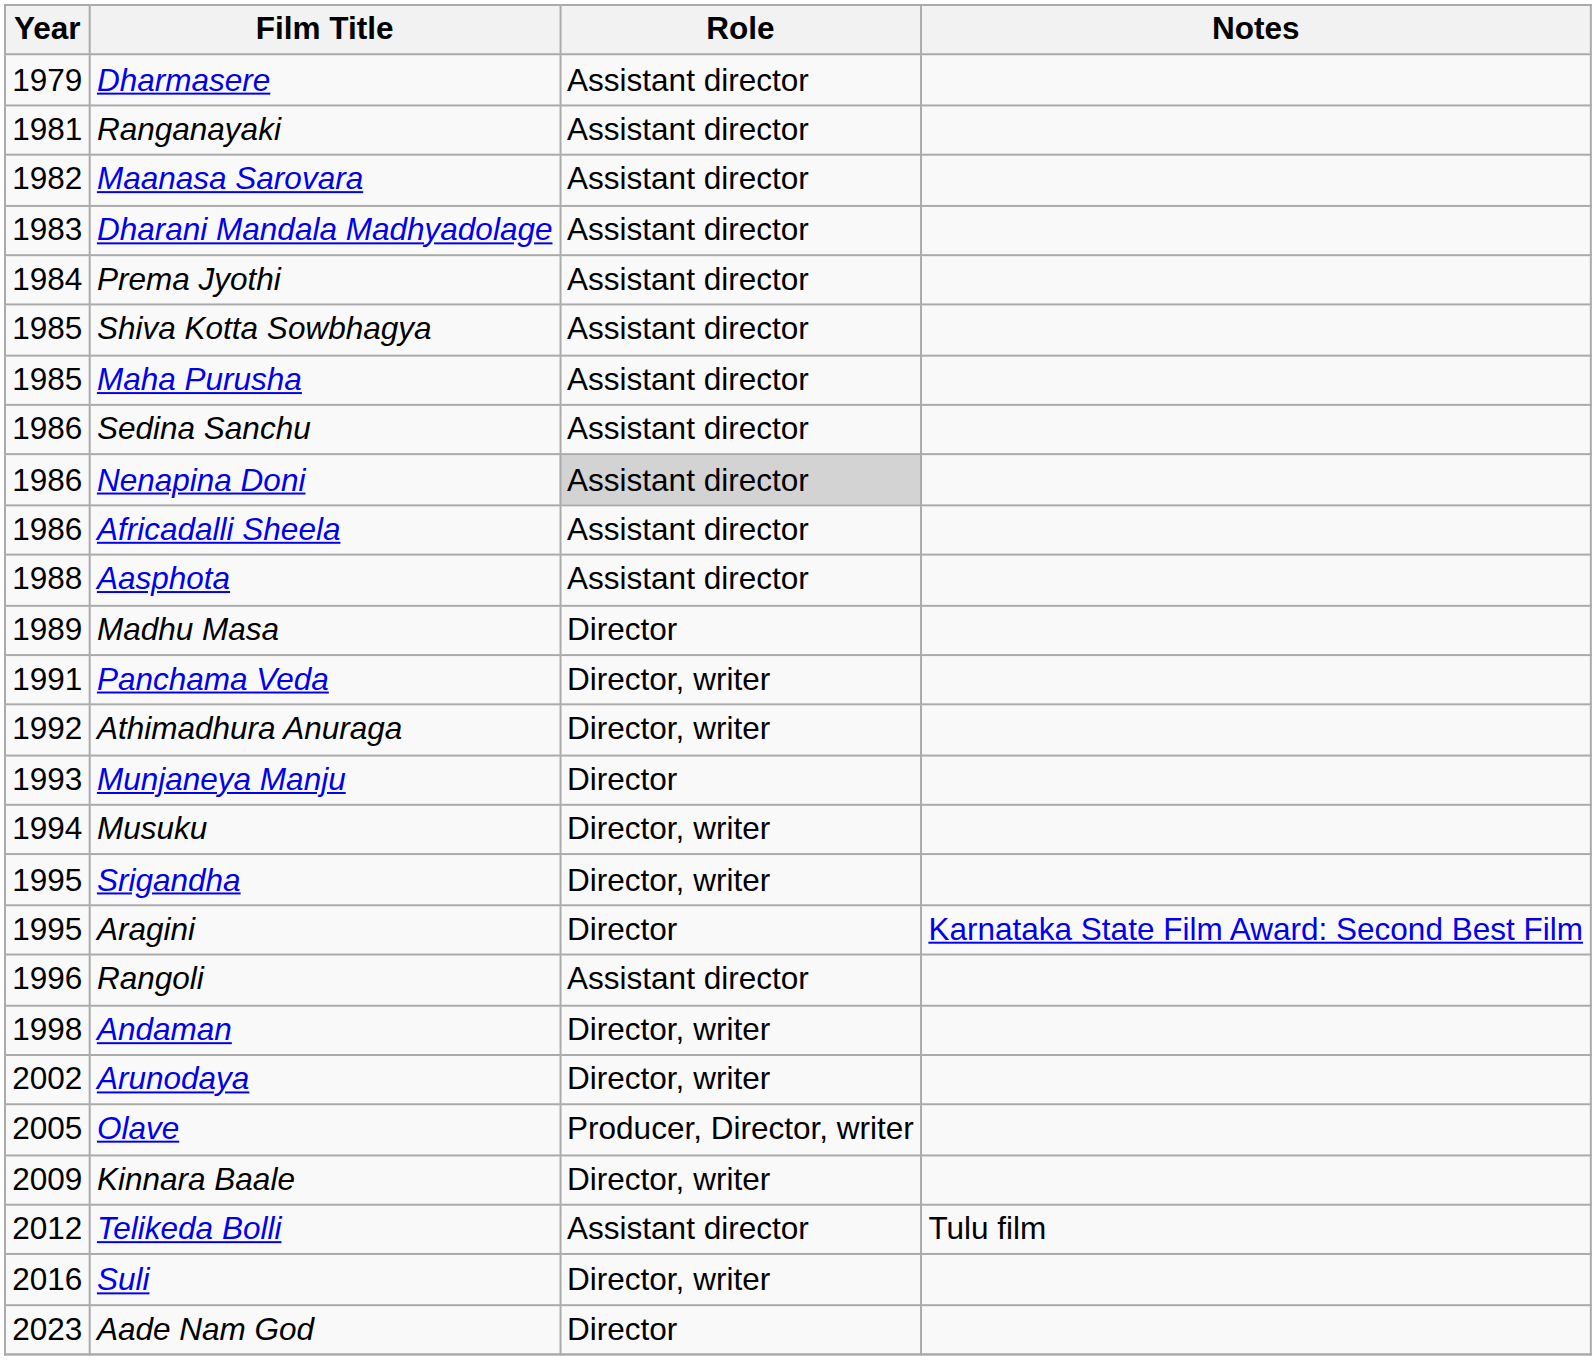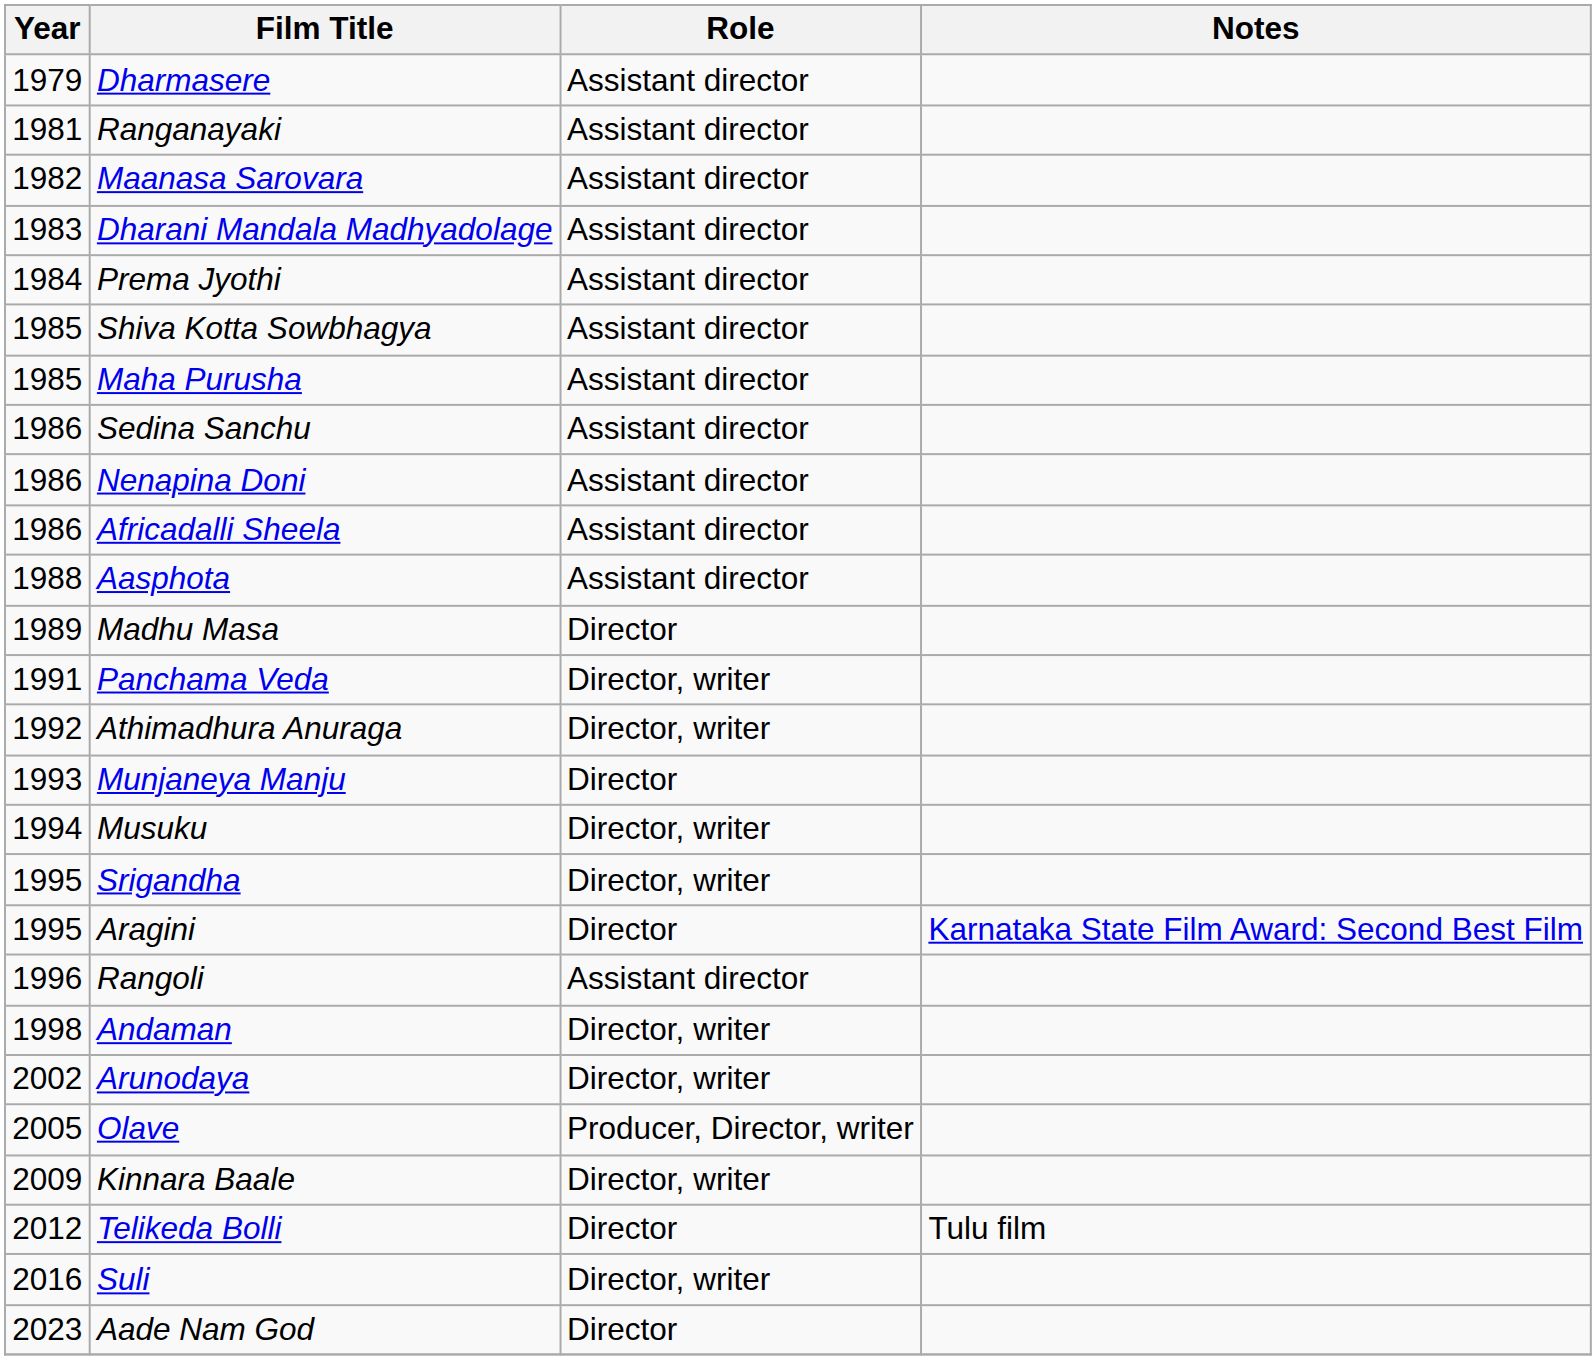Nenapina Doni | Role: lightgrey background -> no background
Telikeda Bolli | Role: Assistant director -> Director
